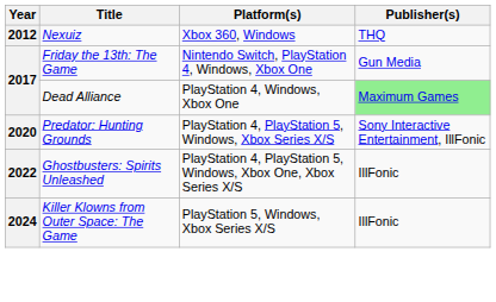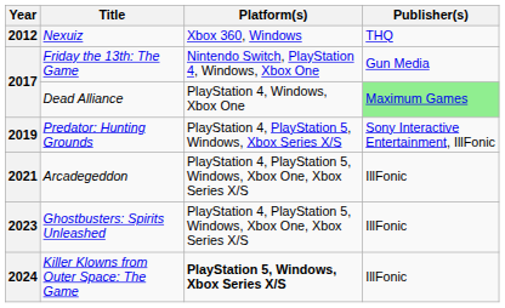Predator: Hunting Grounds | Year: 2020 -> 2019
+ row: 2021 | Arcadegeddon | PlayStation 4, PlayStation 5, Windows, Xbox One, Xbox Series X/S | IllFonic
Ghostbusters: Spirits Unleashed | Year: 2022 -> 2023
Killer Klowns from Outer Space: The Game | Platform(s): normal -> bold
